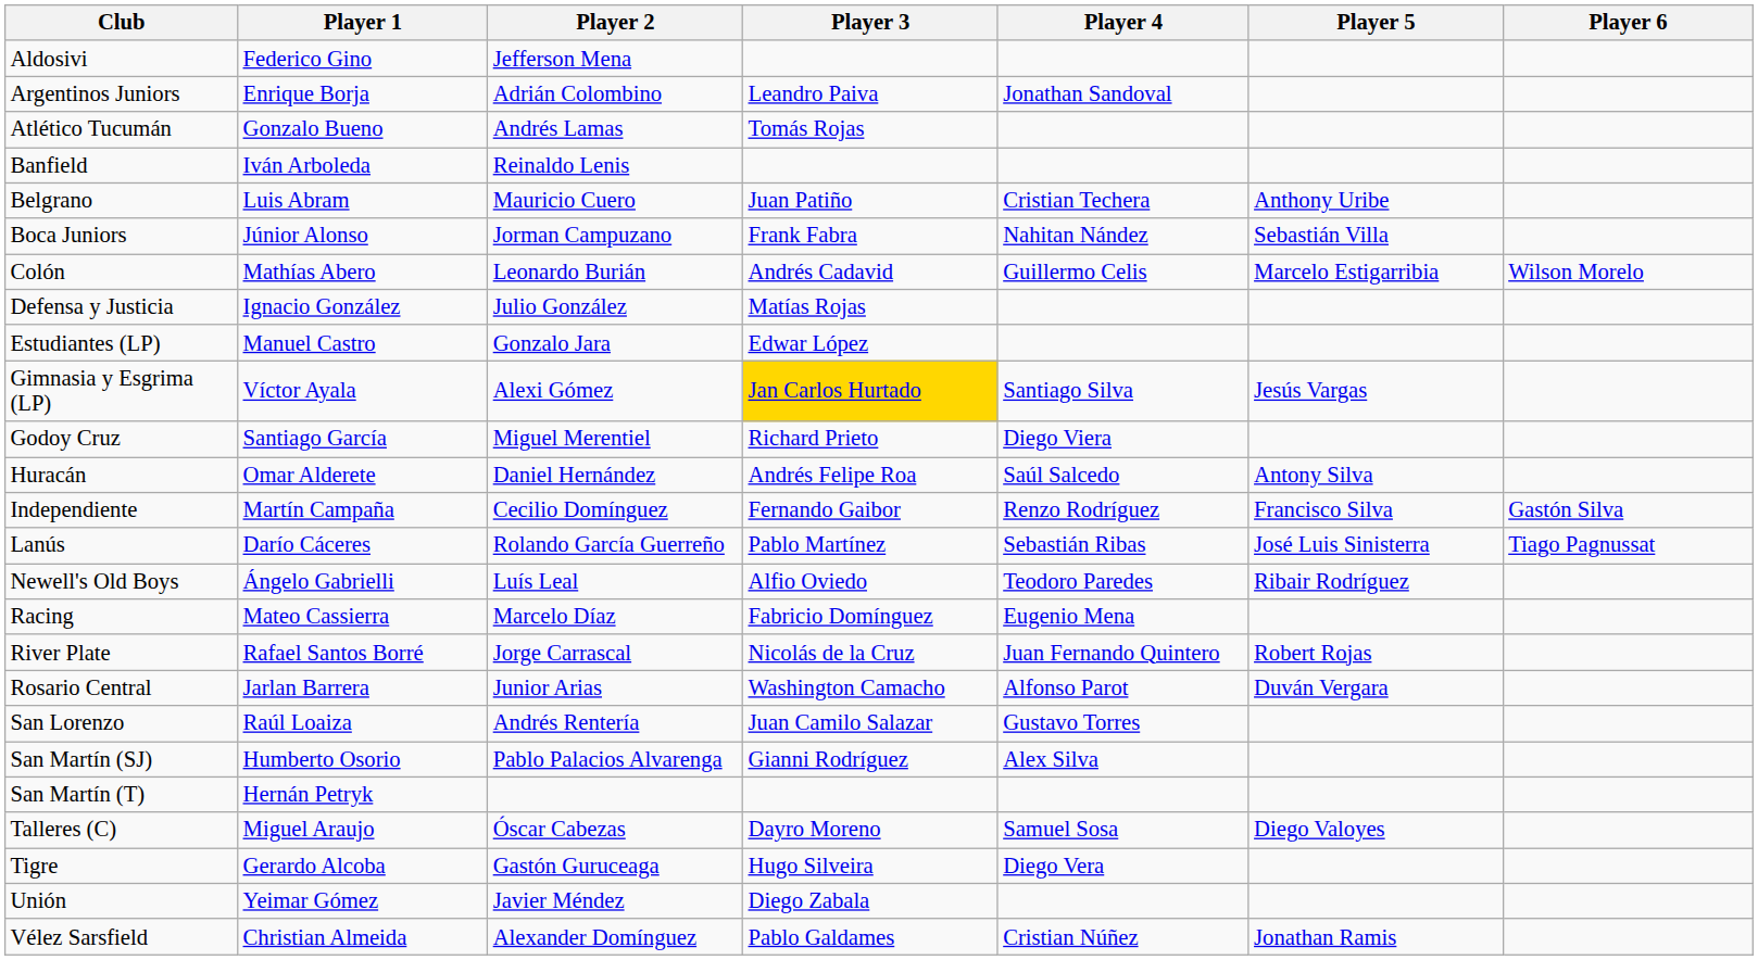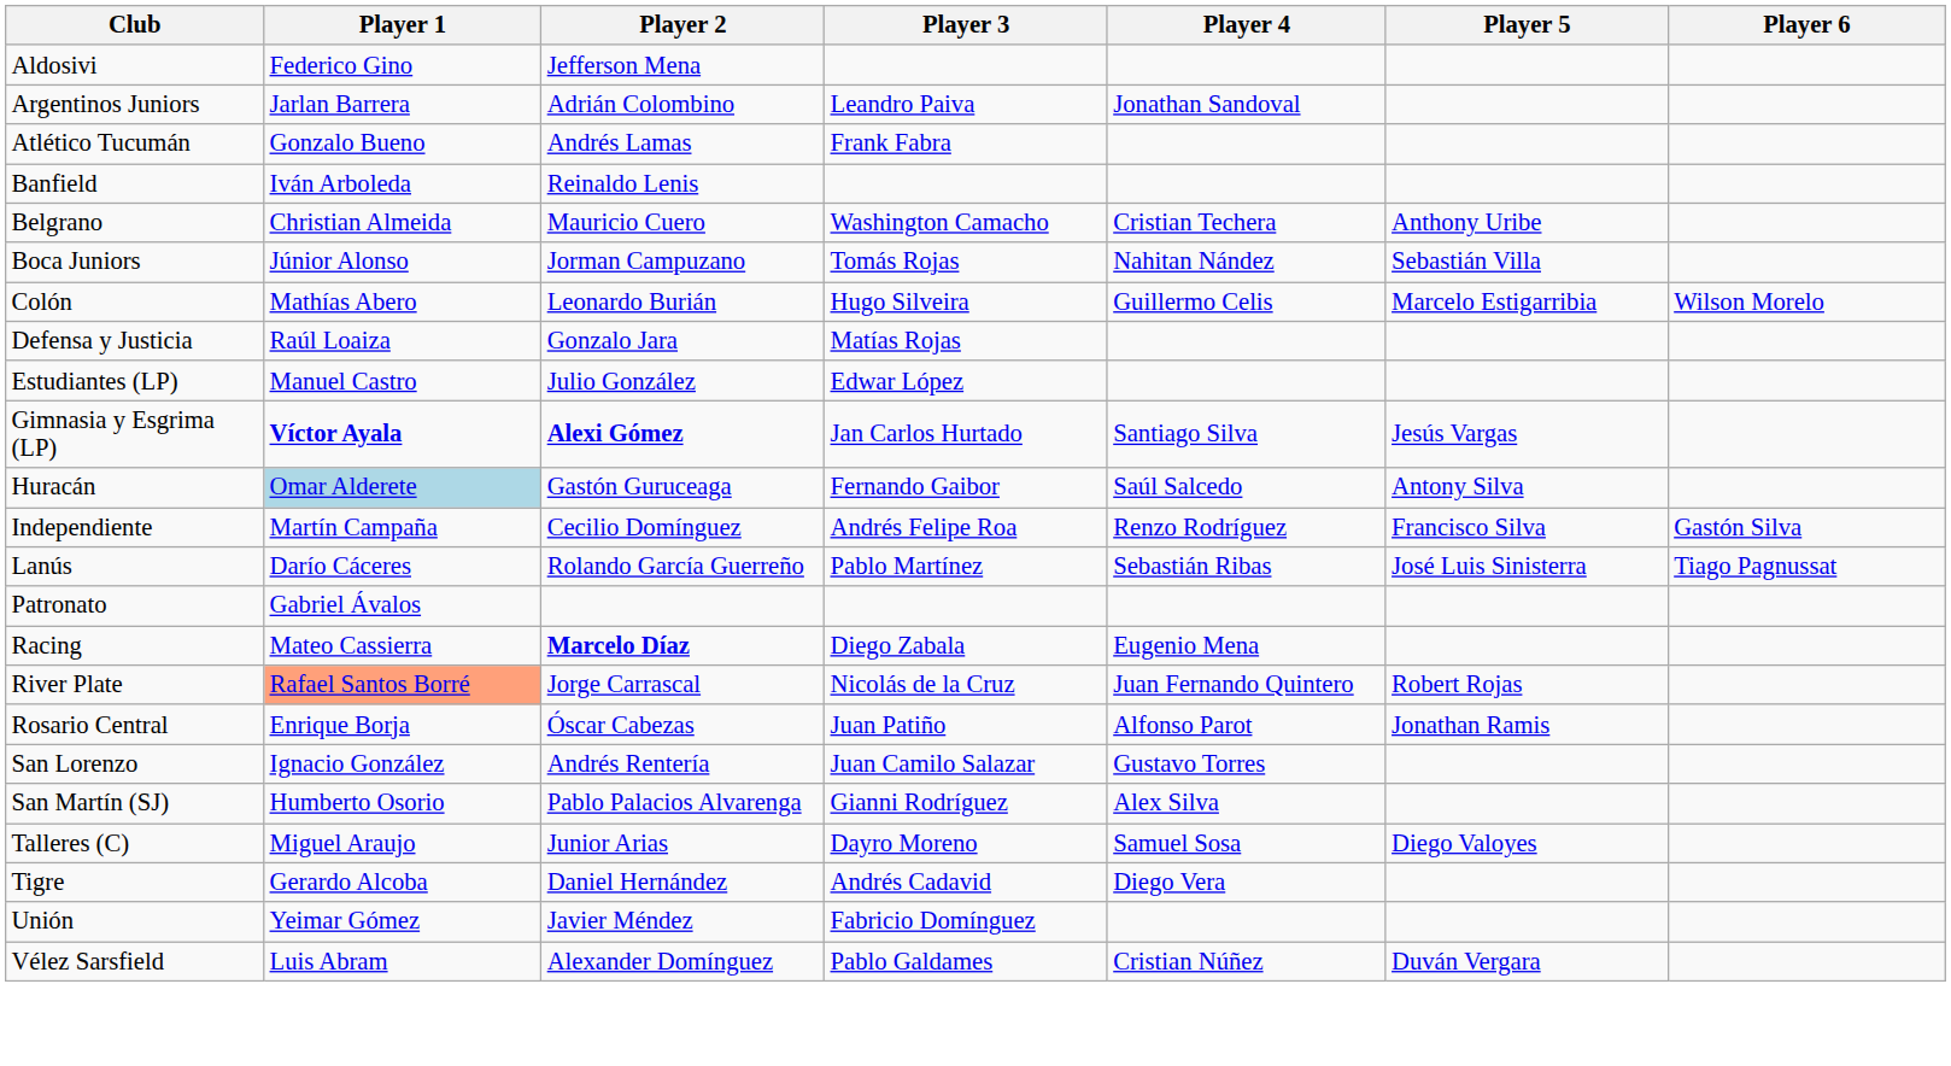Argentinos Juniors | Player 1: Enrique Borja -> Jarlan Barrera
Atlético Tucumán | Player 3: Tomás Rojas -> Frank Fabra
Belgrano | Player 1: Luis Abram -> Christian Almeida
Belgrano | Player 3: Juan Patiño -> Washington Camacho
Boca Juniors | Player 3: Frank Fabra -> Tomás Rojas
Colón | Player 3: Andrés Cadavid -> Hugo Silveira
Defensa y Justicia | Player 1: Ignacio González -> Raúl Loaiza
Defensa y Justicia | Player 2: Julio González -> Gonzalo Jara
Estudiantes (LP) | Player 2: Gonzalo Jara -> Julio González
Gimnasia y Esgrima (LP) | Player 1: normal -> bold
Gimnasia y Esgrima (LP) | Player 2: normal -> bold
Gimnasia y Esgrima (LP) | Player 3: gold background -> no background
- row: Godoy Cruz | Santiago García | Miguel Merentiel | Richard Prieto | Diego Viera
Huracán | Player 1: no background -> lightblue background
Huracán | Player 2: Daniel Hernández -> Gastón Guruceaga
Huracán | Player 3: Andrés Felipe Roa -> Fernando Gaibor
Independiente | Player 3: Fernando Gaibor -> Andrés Felipe Roa
- row: Newell's Old Boys | Ángelo Gabrielli | Luís Leal | Alfio Oviedo | Teodoro Paredes | Ribair Rodríguez
+ row: Patronato | Gabriel Ávalos
Racing | Player 2: normal -> bold
Racing | Player 3: Fabricio Domínguez -> Diego Zabala
River Plate | Player 1: no background -> lightsalmon background
Rosario Central | Player 1: Jarlan Barrera -> Enrique Borja
Rosario Central | Player 2: Junior Arias -> Óscar Cabezas
Rosario Central | Player 3: Washington Camacho -> Juan Patiño
Rosario Central | Player 5: Duván Vergara -> Jonathan Ramis
San Lorenzo | Player 1: Raúl Loaiza -> Ignacio González
- row: San Martín (T) | Hernán Petryk
Talleres (C) | Player 2: Óscar Cabezas -> Junior Arias
Tigre | Player 2: Gastón Guruceaga -> Daniel Hernández
Tigre | Player 3: Hugo Silveira -> Andrés Cadavid
Unión | Player 3: Diego Zabala -> Fabricio Domínguez
Vélez Sarsfield | Player 1: Christian Almeida -> Luis Abram
Vélez Sarsfield | Player 5: Jonathan Ramis -> Duván Vergara
